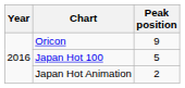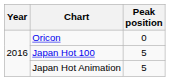Oricon | Peak position: 9 -> 0
Japan Hot Animation | Peak position: 2 -> 5
